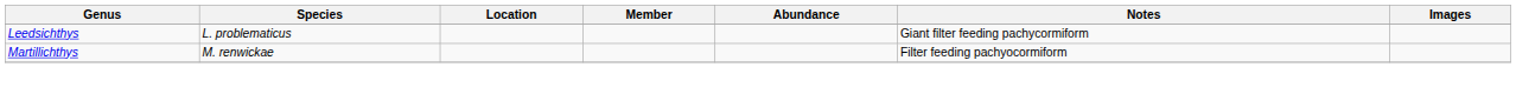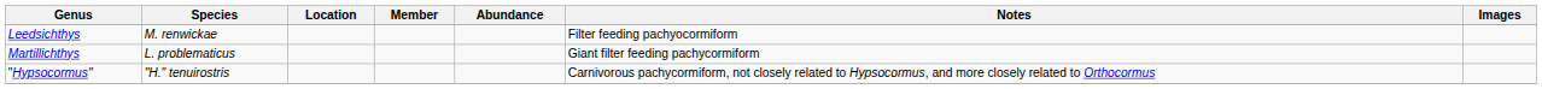Leedsichthys | Species: L. problematicus -> M. renwickae
Leedsichthys | Notes: Giant filter feeding pachycormiform -> Filter feeding pachyocormiform
Martillichthys | Species: M. renwickae -> L. problematicus
Martillichthys | Notes: Filter feeding pachyocormiform -> Giant filter feeding pachycormiform
+ row: "Hypsocormus" | "H." tenuirostris | Carnivorous pachycormiform, not closely related to Hypsocormus, and more closely related to Orthocormus
